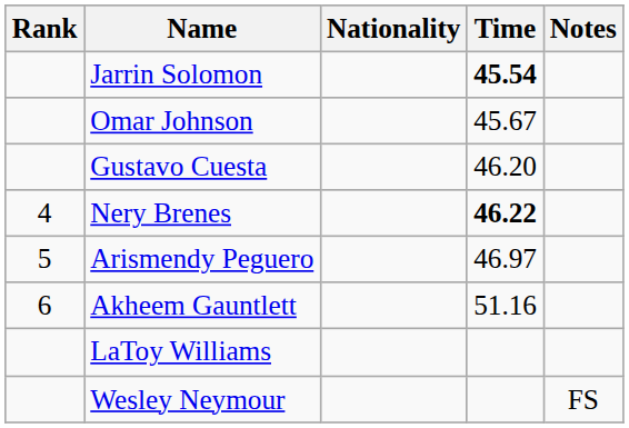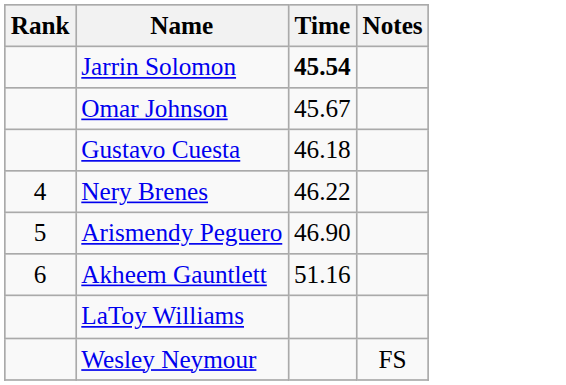- column: Nationality
Gustavo Cuesta | Time: 46.20 -> 46.18
Nery Brenes | Time: bold -> normal
Arismendy Peguero | Time: 46.97 -> 46.90
